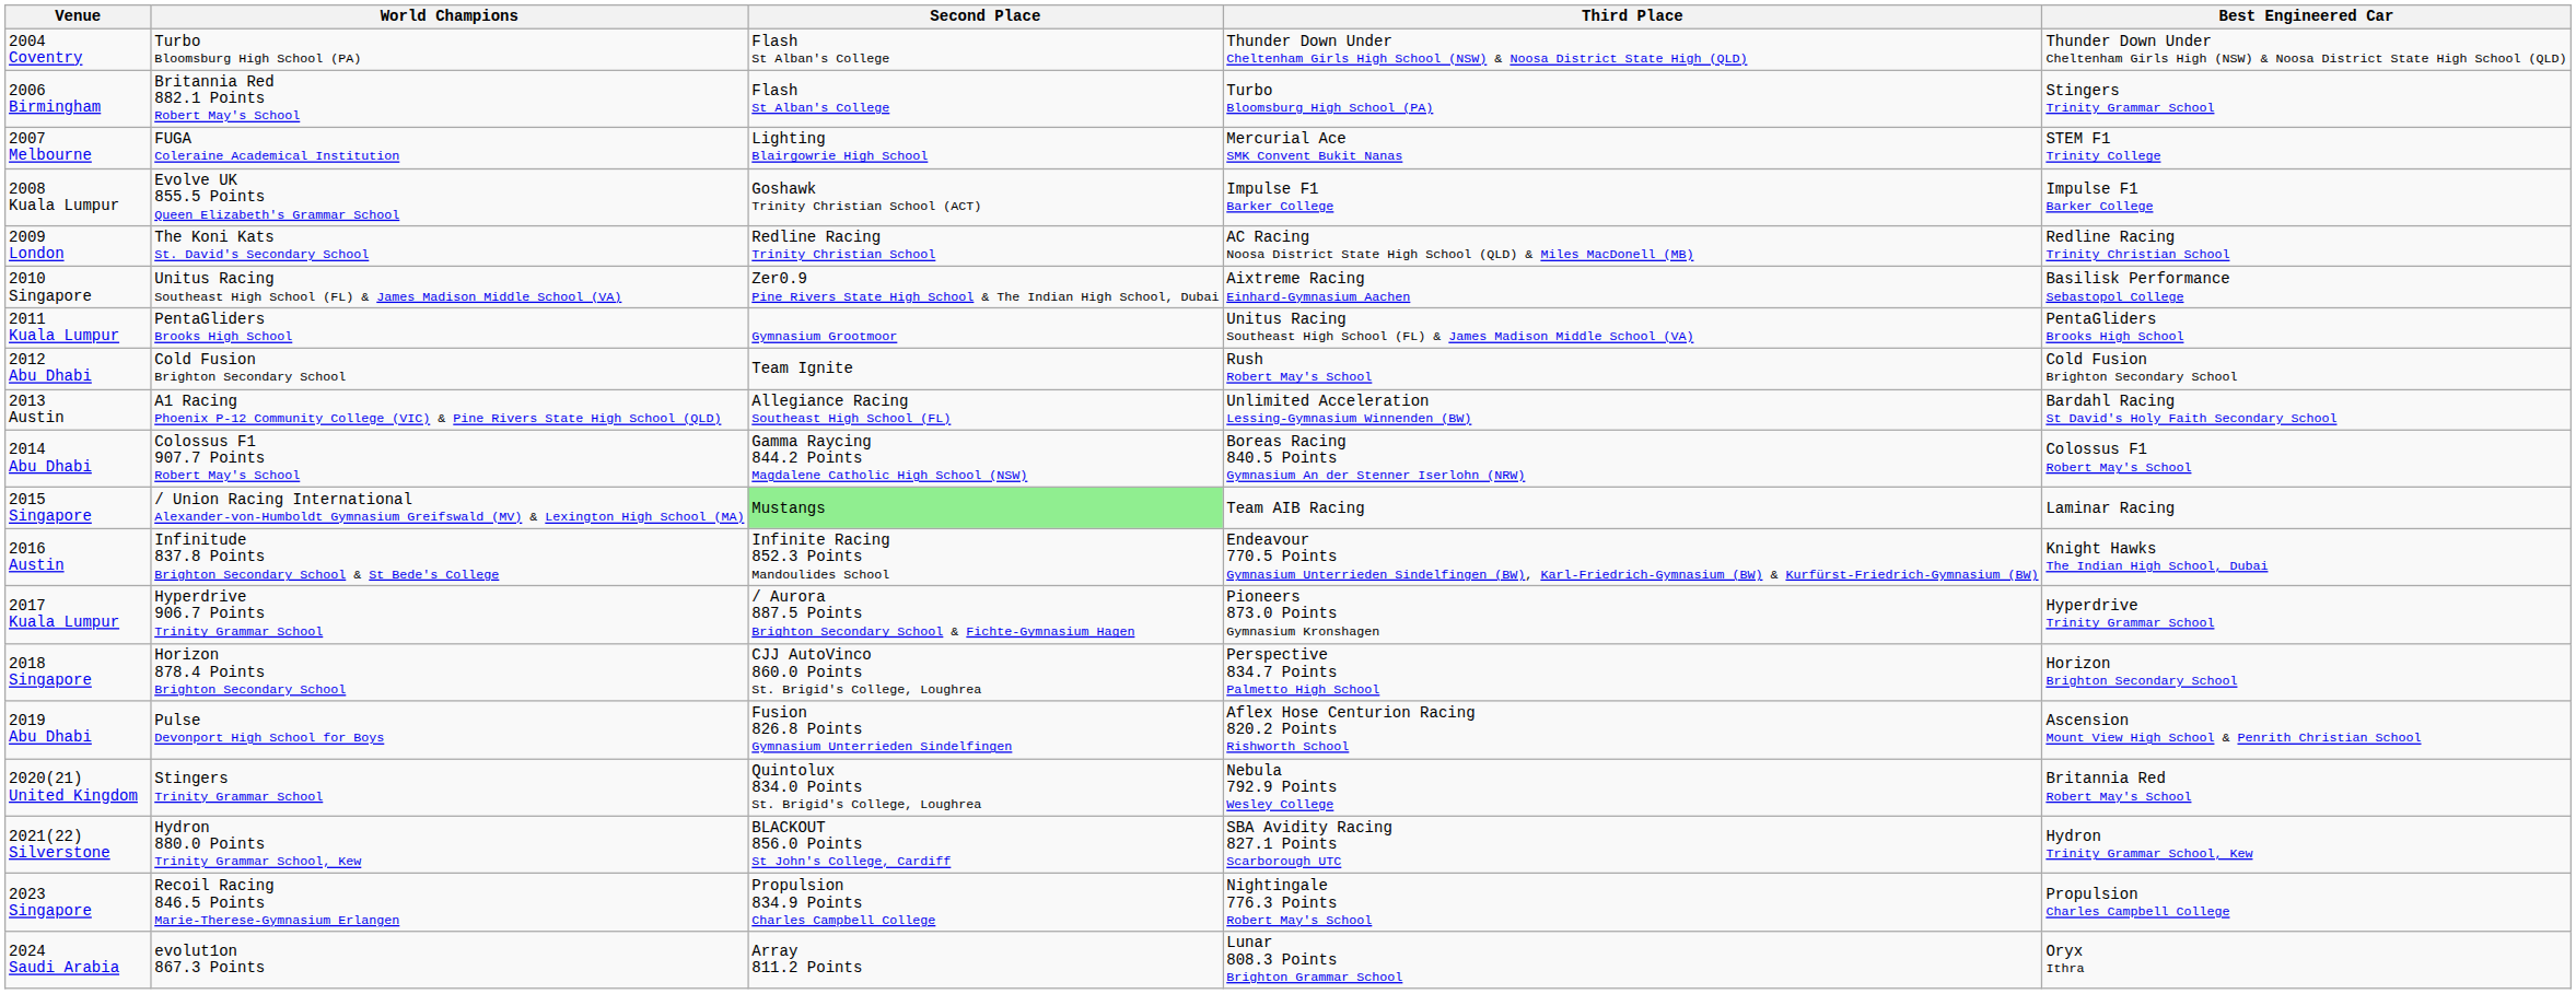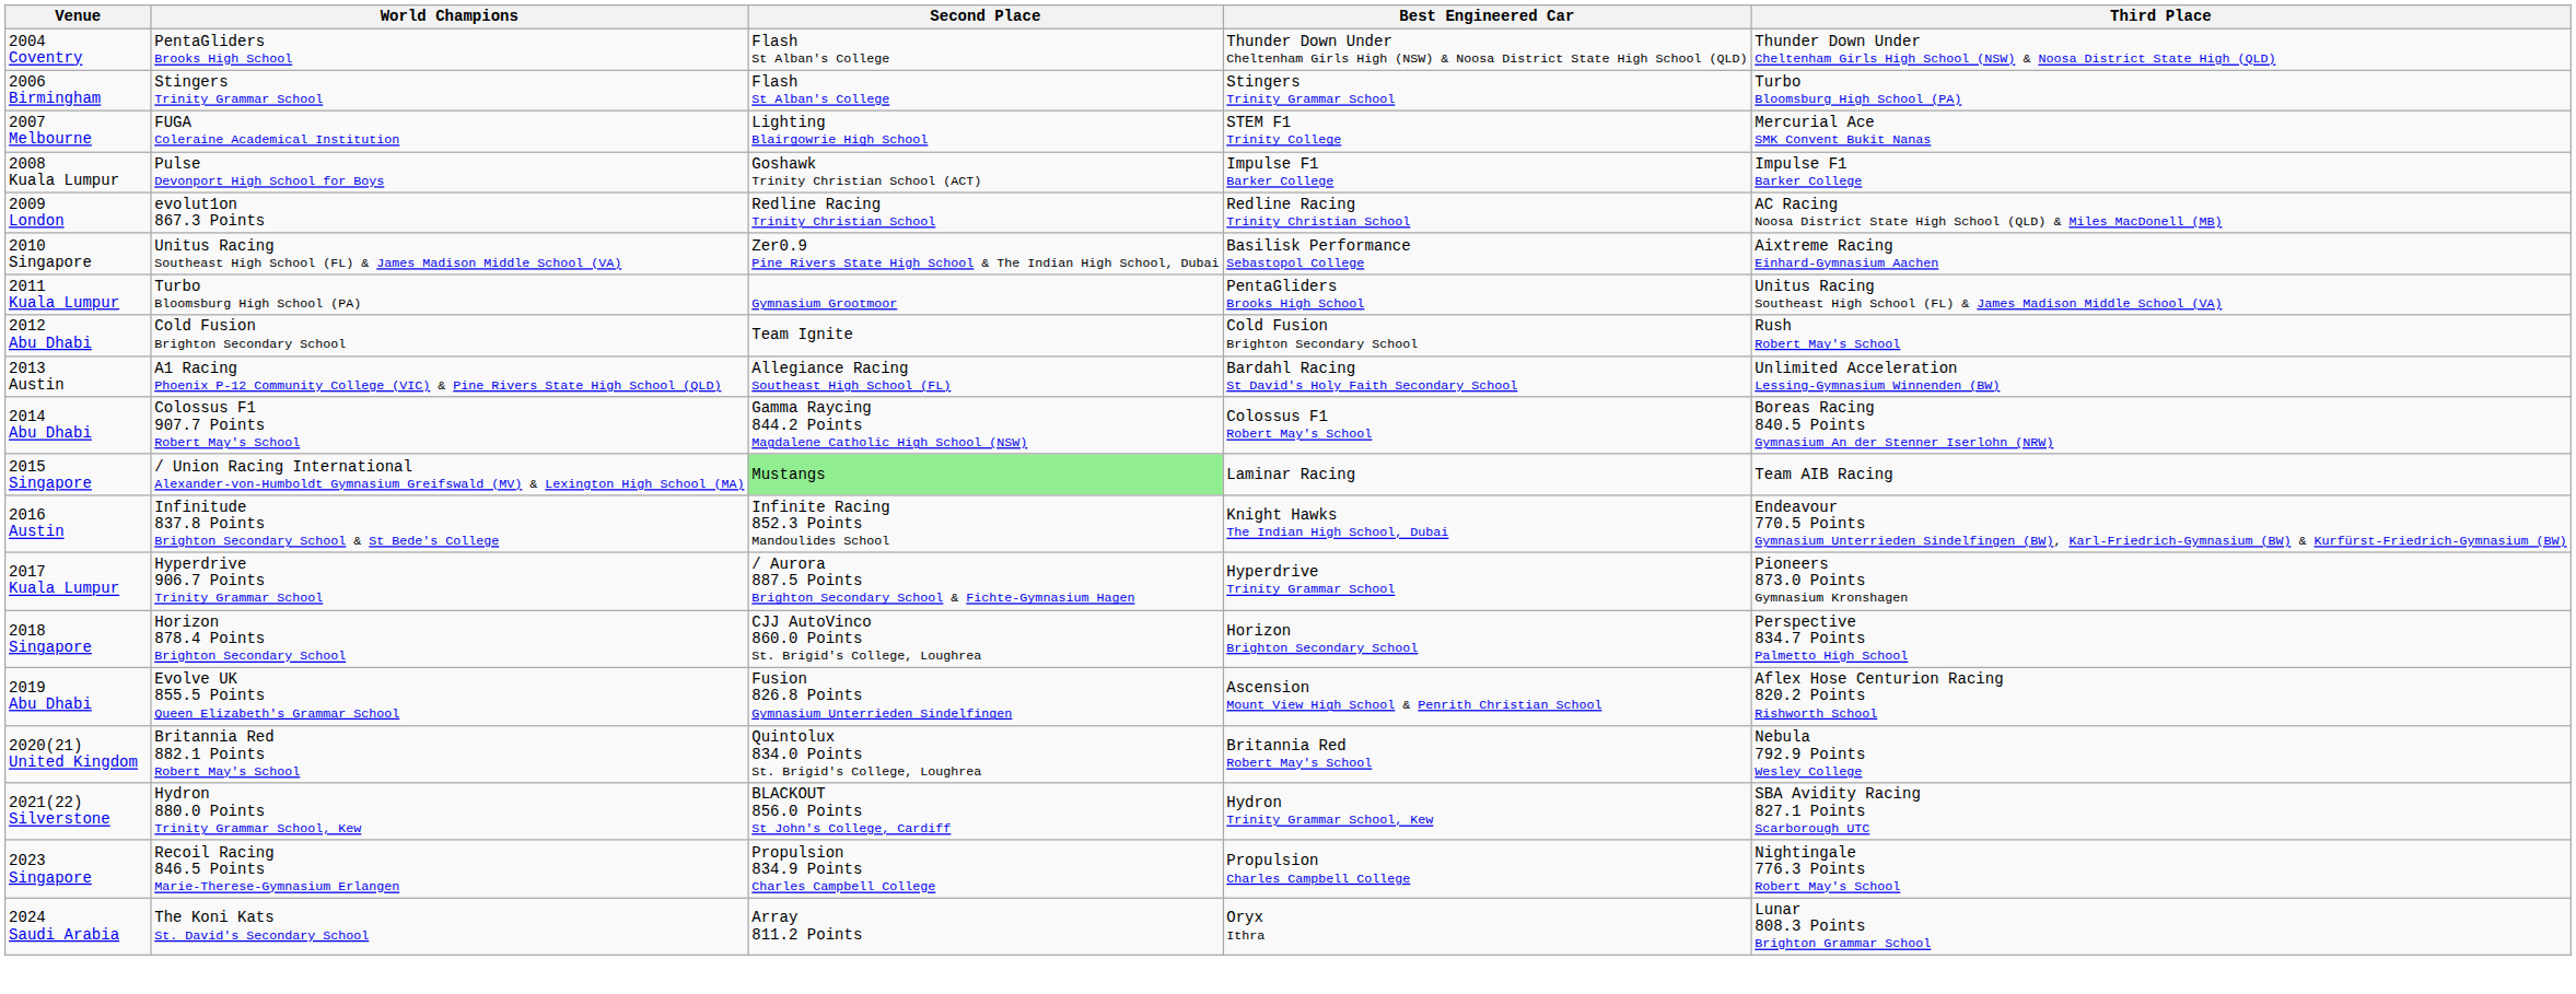columns swapped: Third Place <-> Best Engineered Car
2004 Coventry | World Champions: Turbo Bloomsburg High School (PA) -> PentaGliders Brooks High School
2006 Birmingham | World Champions: Britannia Red 882.1 Points Robert May's School -> Stingers Trinity Grammar School
2008 Kuala Lumpur | World Champions: Evolve UK 855.5 Points Queen Elizabeth's Grammar School -> Pulse Devonport High School for Boys
2009 London | World Champions: The Koni Kats St. David's Secondary School -> evolut1on 867.3 Points
2011 Kuala Lumpur | World Champions: PentaGliders Brooks High School -> Turbo Bloomsburg High School (PA)
2019 Abu Dhabi | World Champions: Pulse Devonport High School for Boys -> Evolve UK 855.5 Points Queen Elizabeth's Grammar School
2020(21) United Kingdom | World Champions: Stingers Trinity Grammar School -> Britannia Red 882.1 Points Robert May's School
2024 Saudi Arabia | World Champions: evolut1on 867.3 Points -> The Koni Kats St. David's Secondary School
